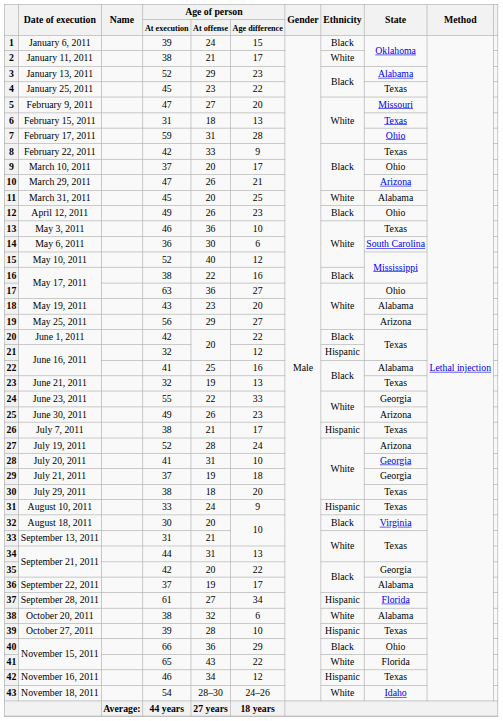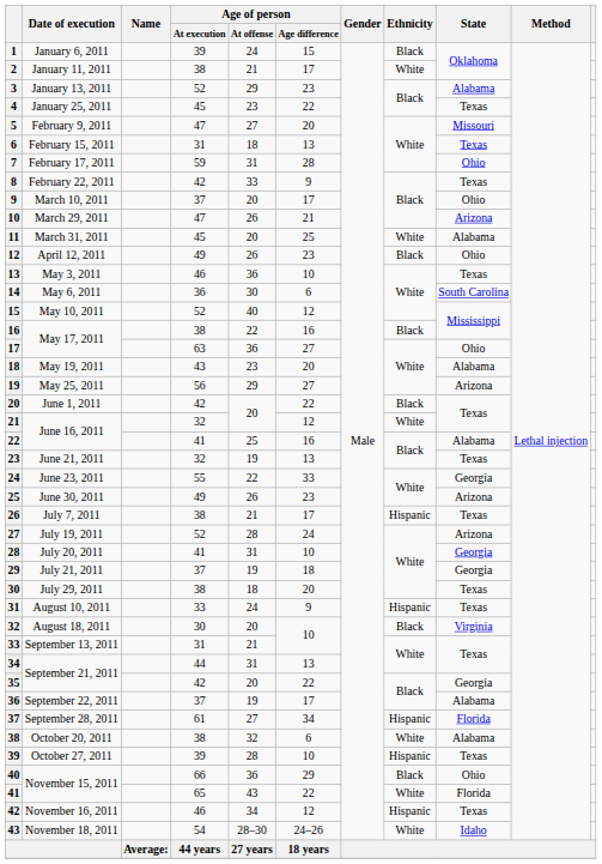21 / June 16, 2011 | Ethnicity: Hispanic -> White
